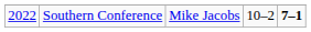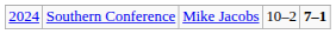Southern Conference | column 1: 2022 -> 2024
